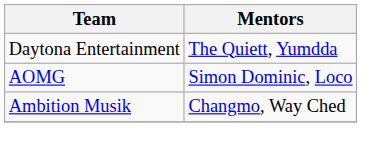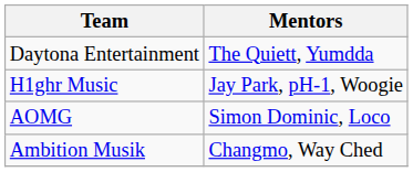+ row: H1ghr Music | Jay Park, pH-1, Woogie
